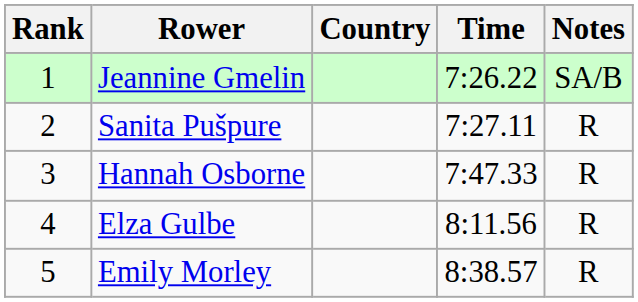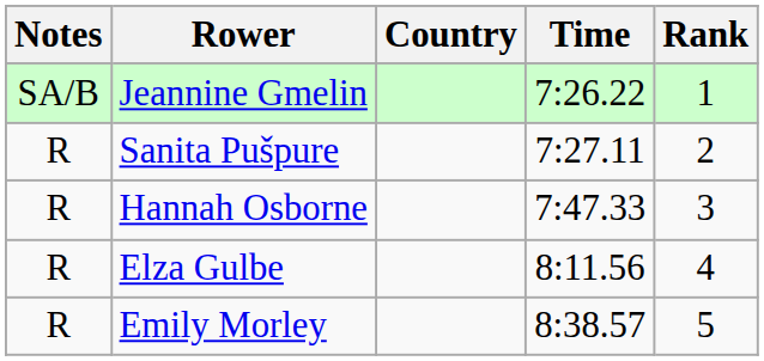columns swapped: Rank <-> Notes
